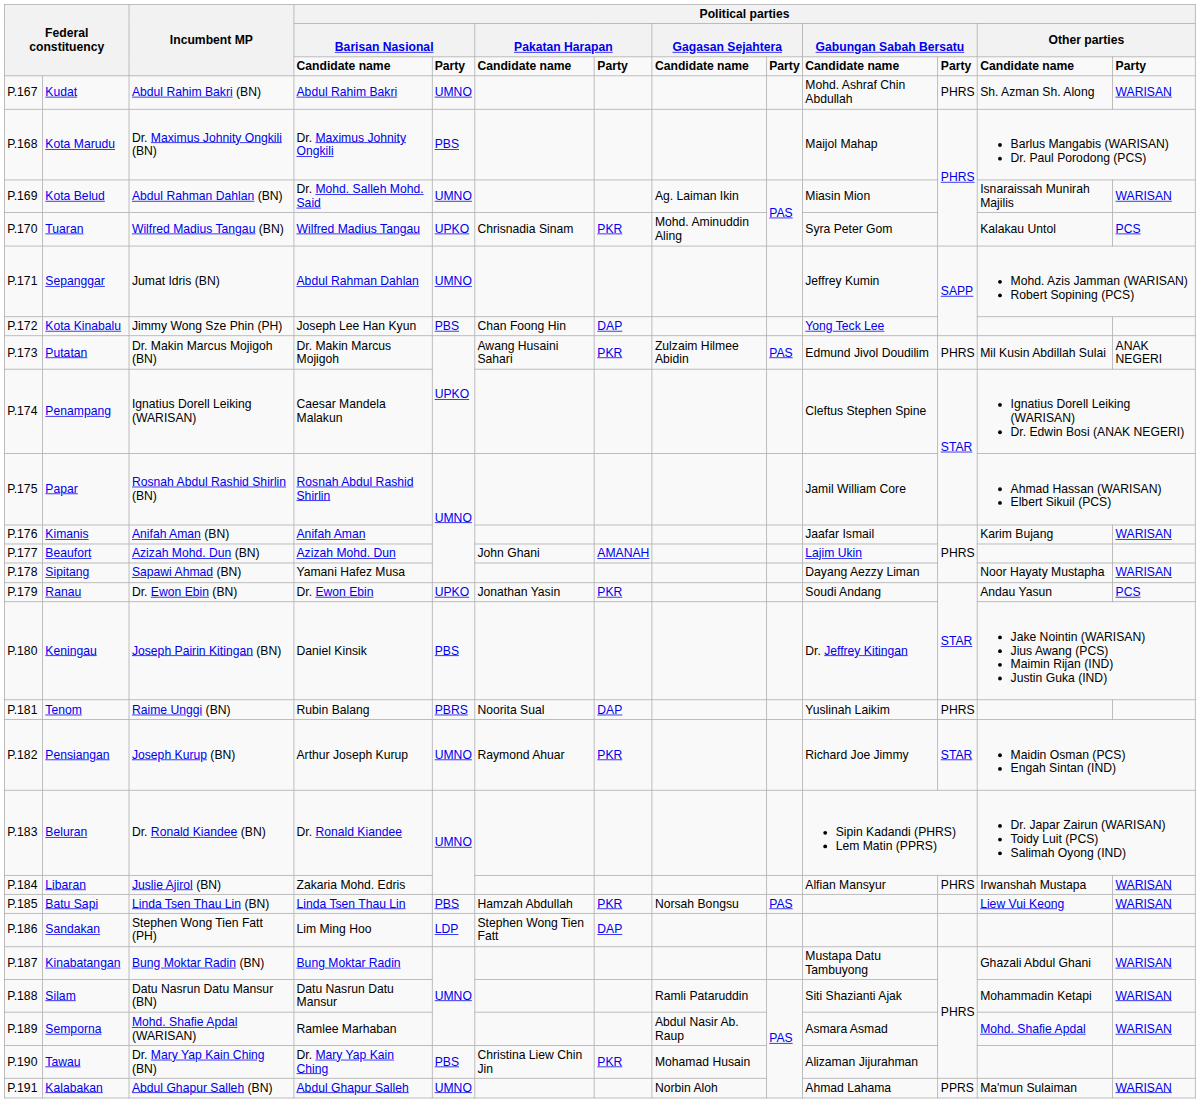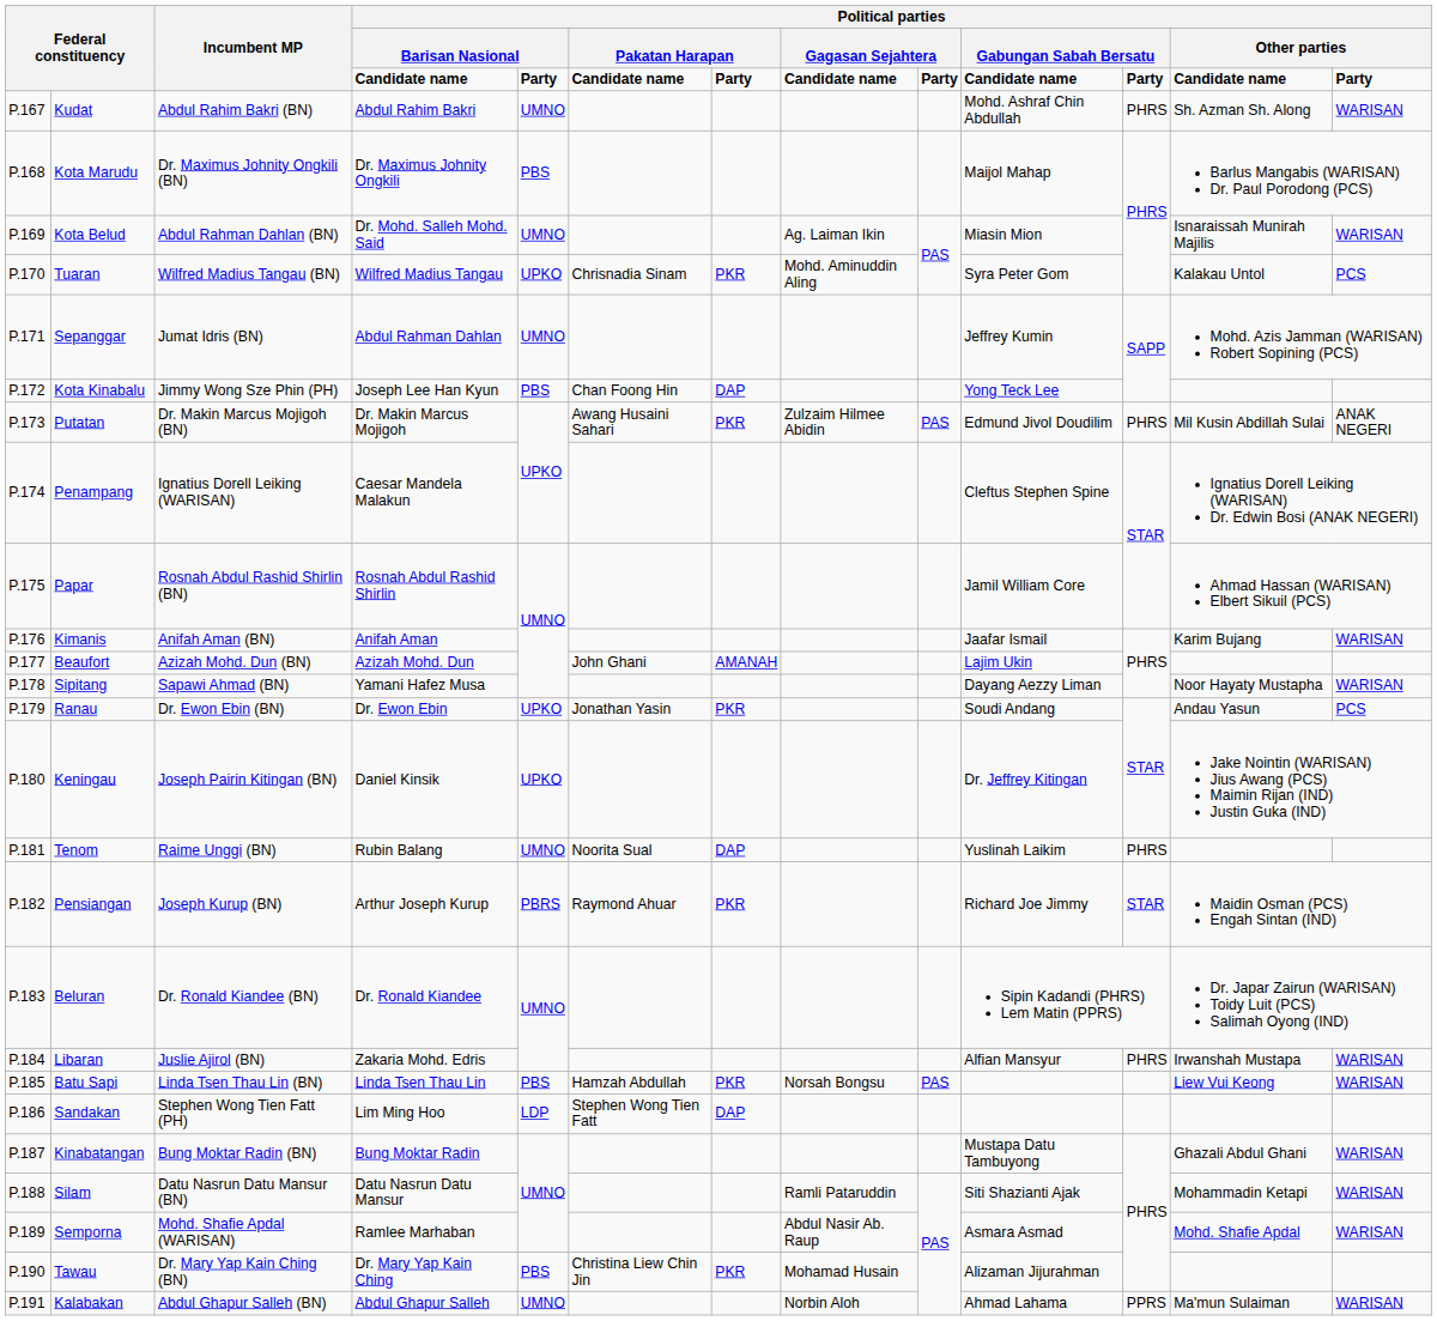Keningau | column 5: PBS -> UPKO
Tenom | column 5: PBRS -> UMNO
Pensiangan | column 5: UMNO -> PBRS
